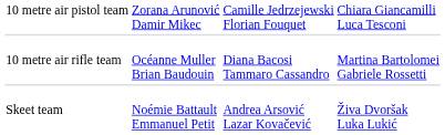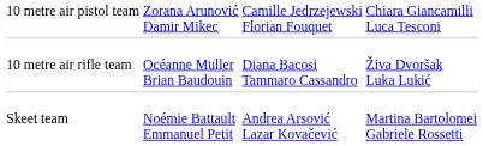10 metre air rifle team | column 4: Martina Bartolomei Gabriele Rossetti -> Živa Dvoršak Luka Lukić
Skeet team | column 4: Živa Dvoršak Luka Lukić -> Martina Bartolomei Gabriele Rossetti
